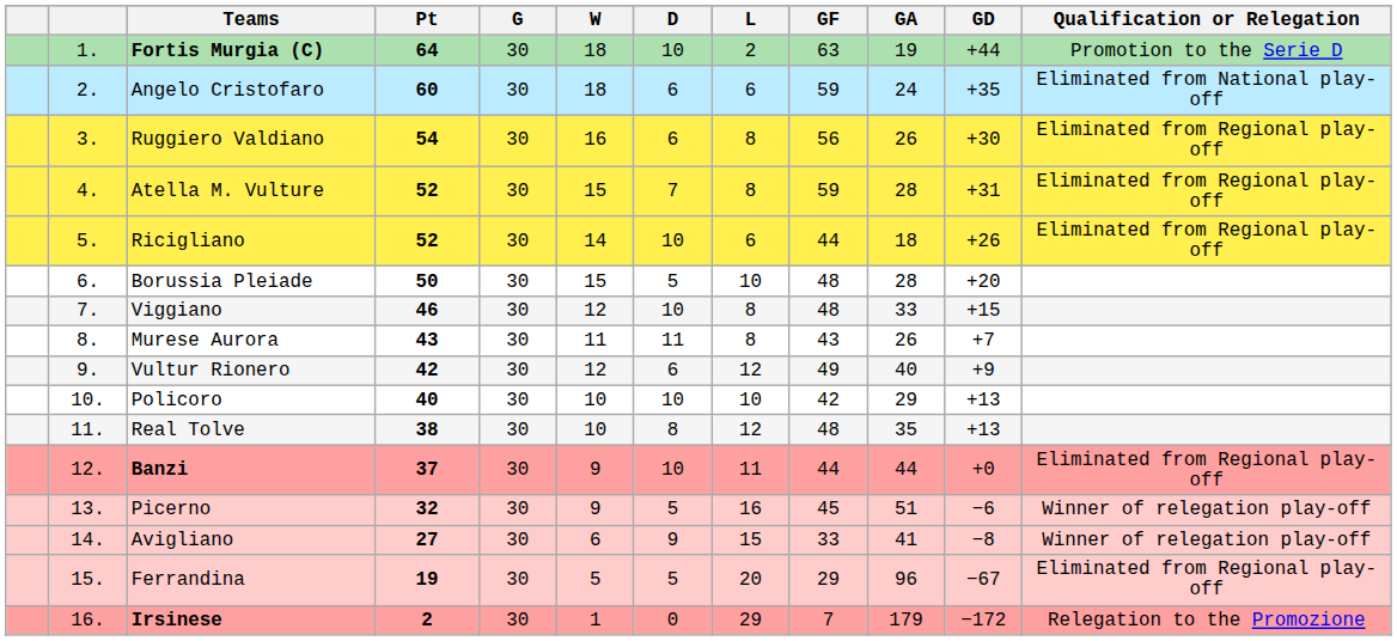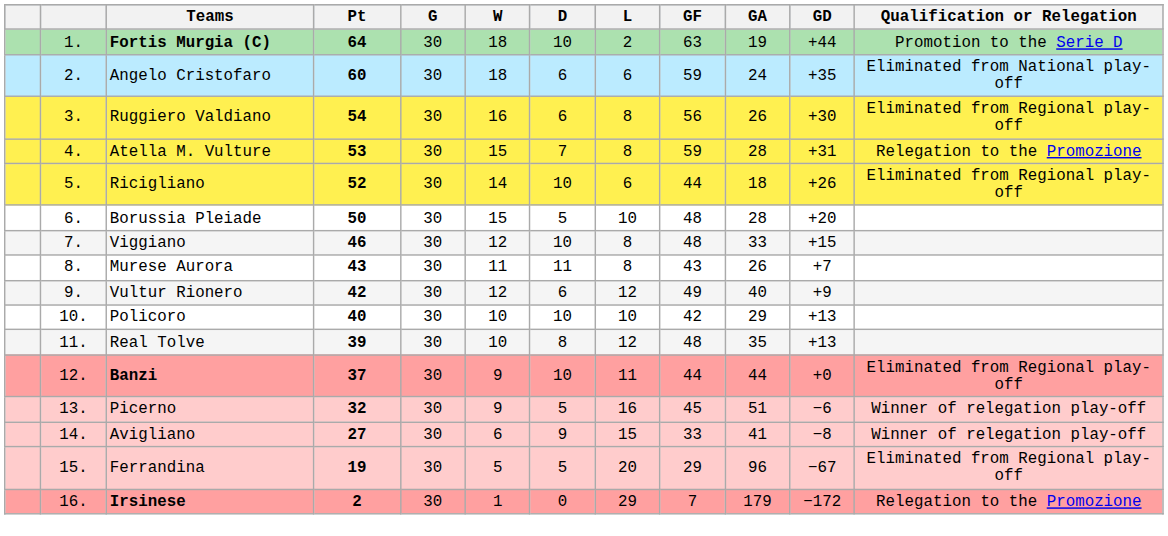Atella M. Vulture | Pt: 52 -> 53
Atella M. Vulture | Qualification or Relegation: Eliminated from Regional play-off -> Relegation to the Promozione
Real Tolve | Pt: 38 -> 39
